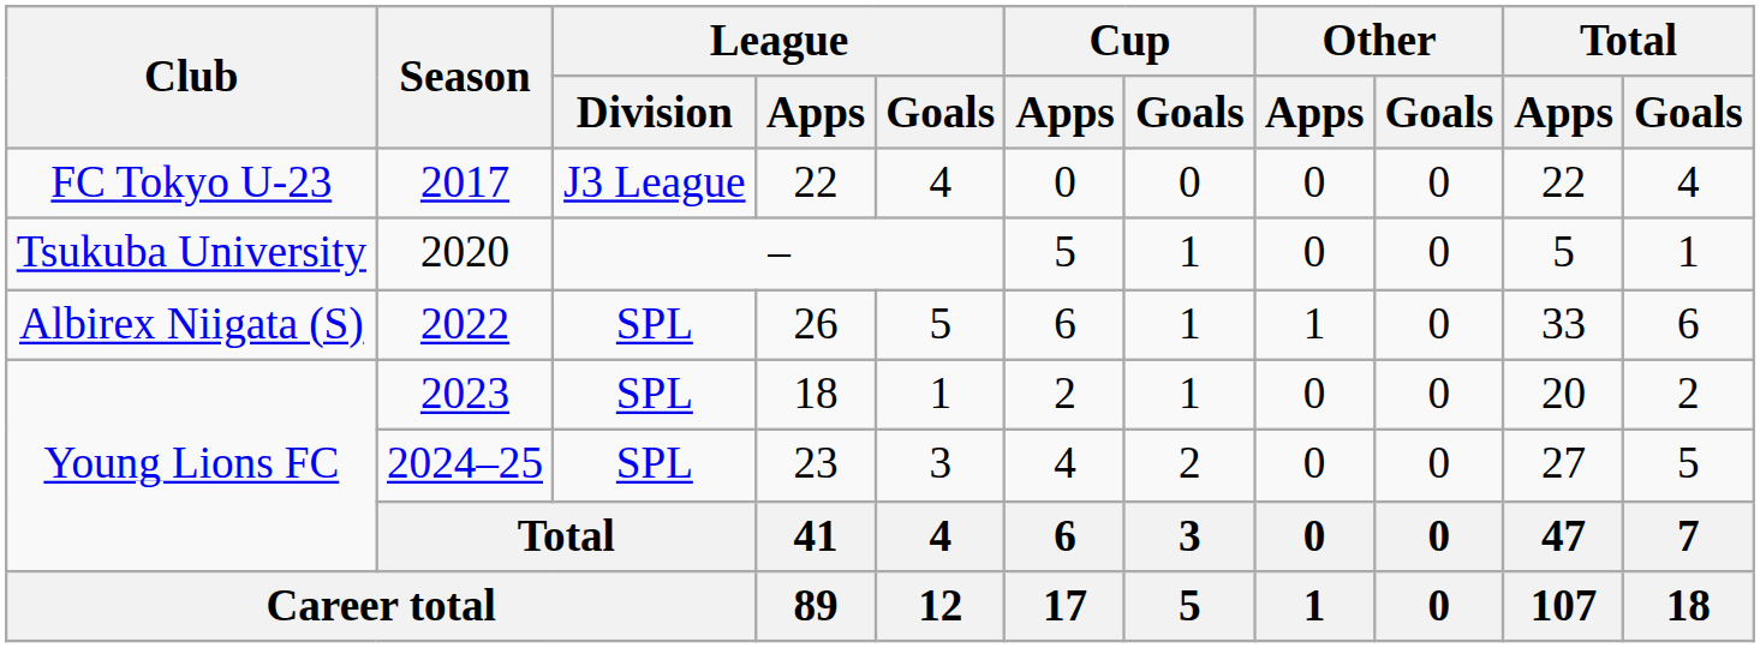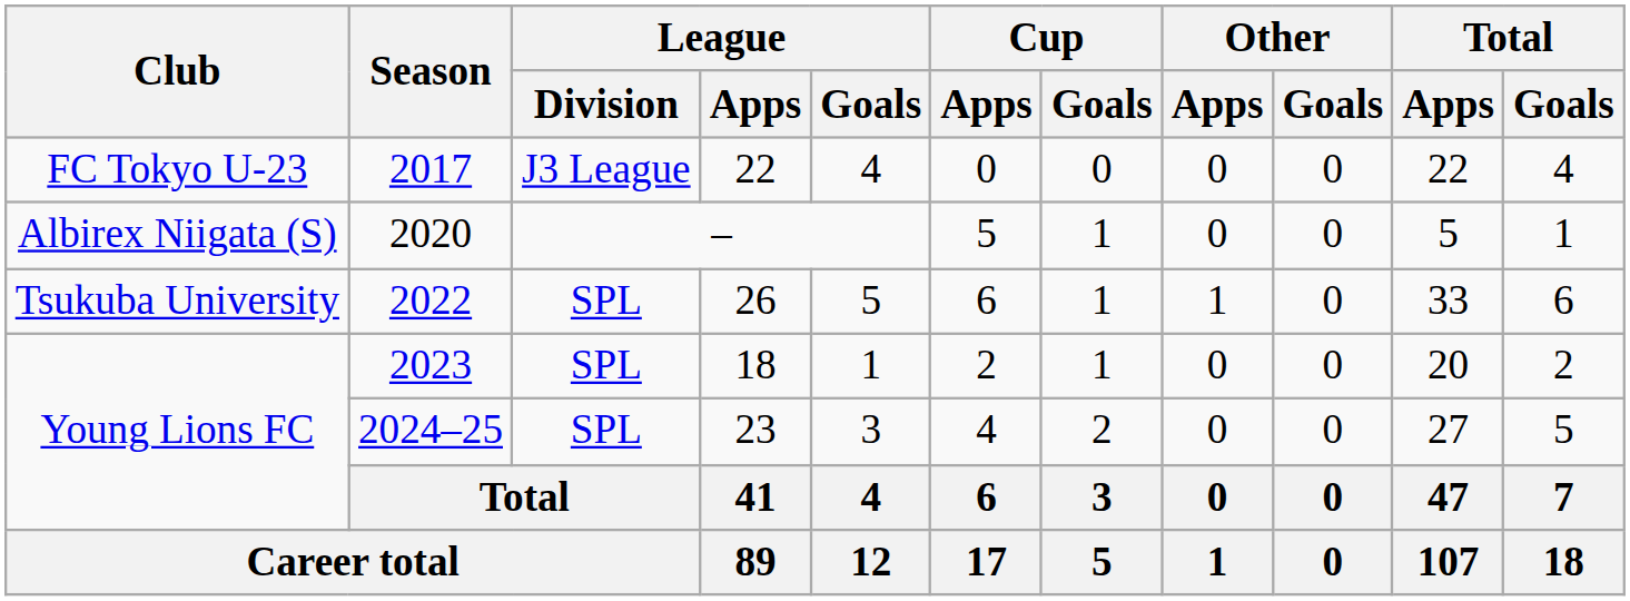2020 | Club: Tsukuba University -> Albirex Niigata (S)
2022 | Club: Albirex Niigata (S) -> Tsukuba University
